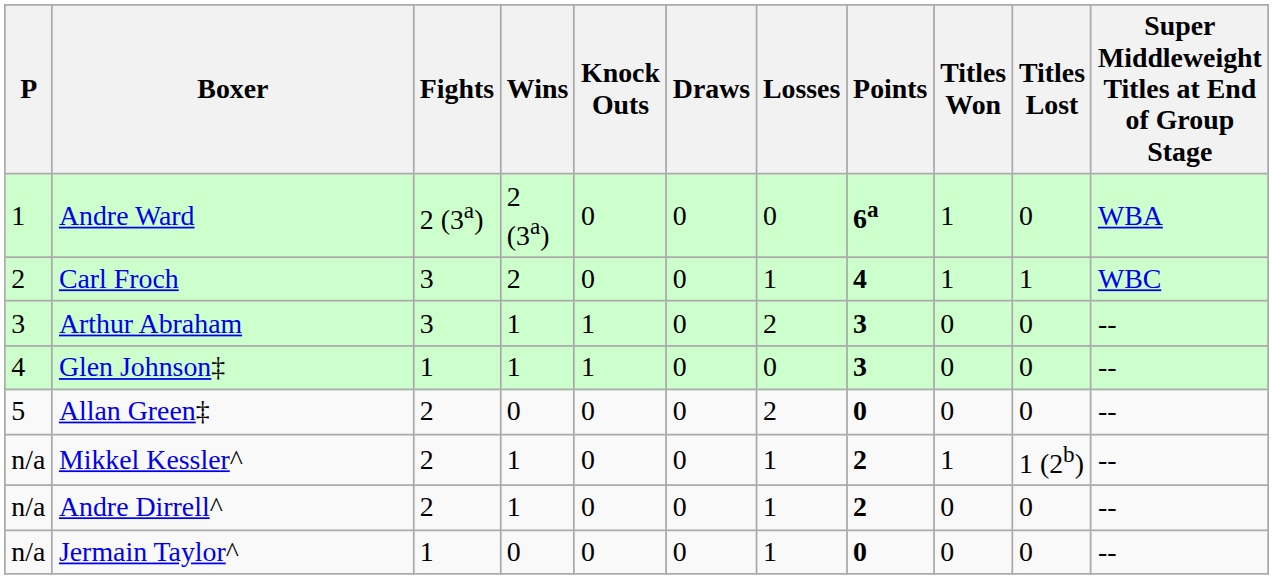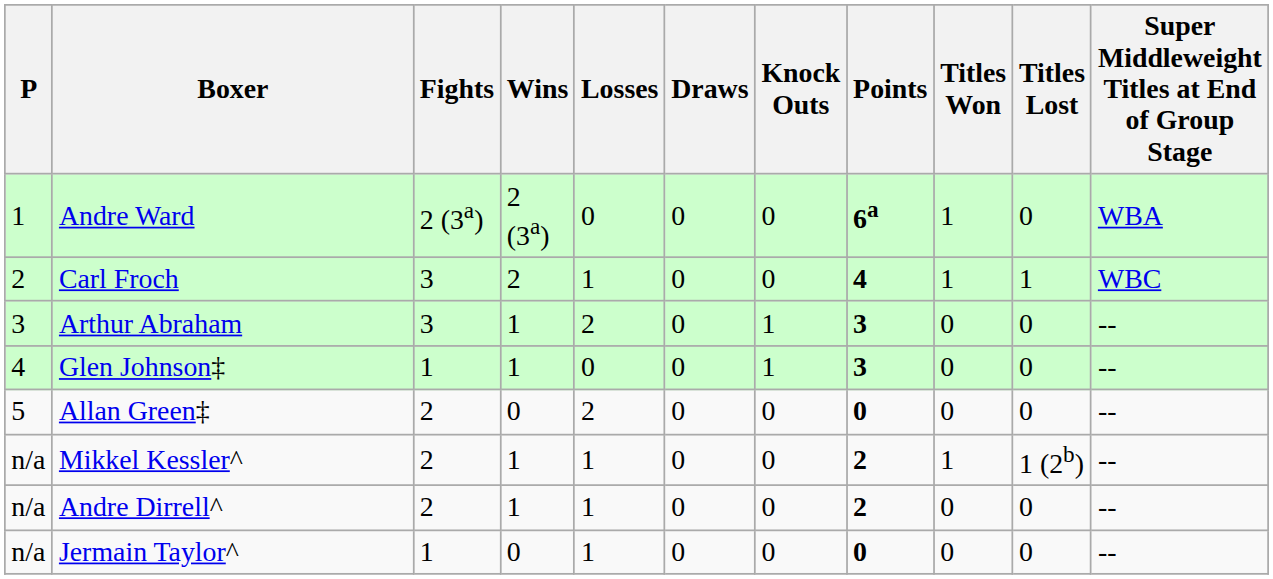columns swapped: Losses <-> Knock Outs
